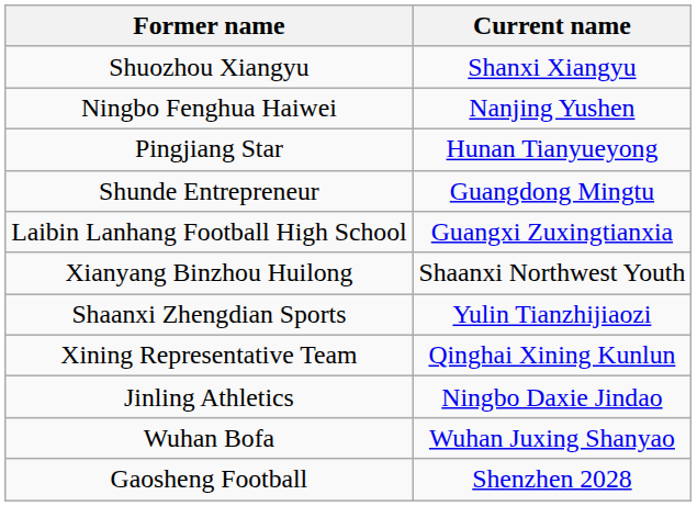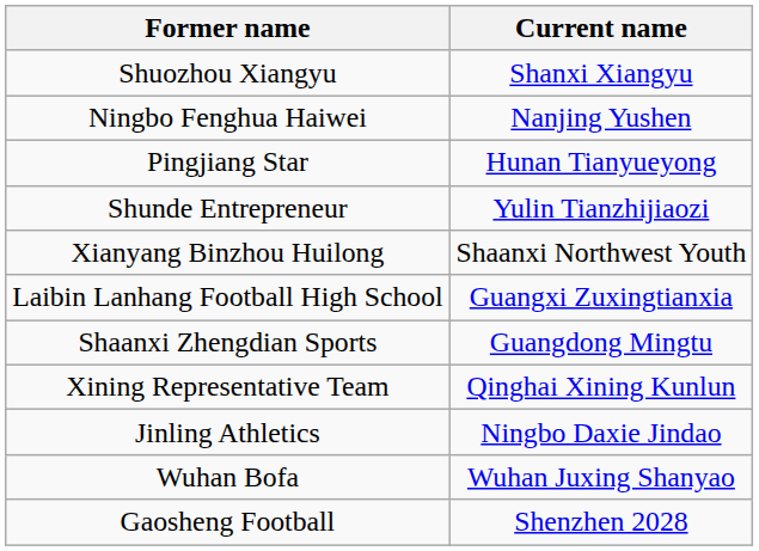Shunde Entrepreneur | Current name: Guangdong Mingtu -> Yulin Tianzhijiaozi
rows swapped: Laibin Lanhang Football High School <-> Xianyang Binzhou Huilong
Shaanxi Zhengdian Sports | Current name: Yulin Tianzhijiaozi -> Guangdong Mingtu
